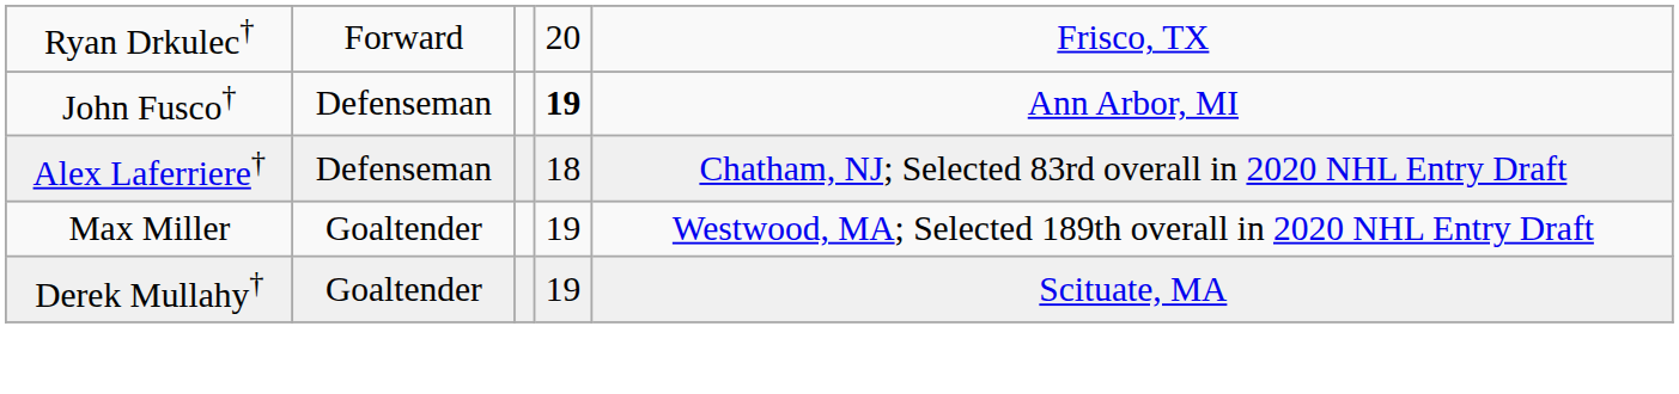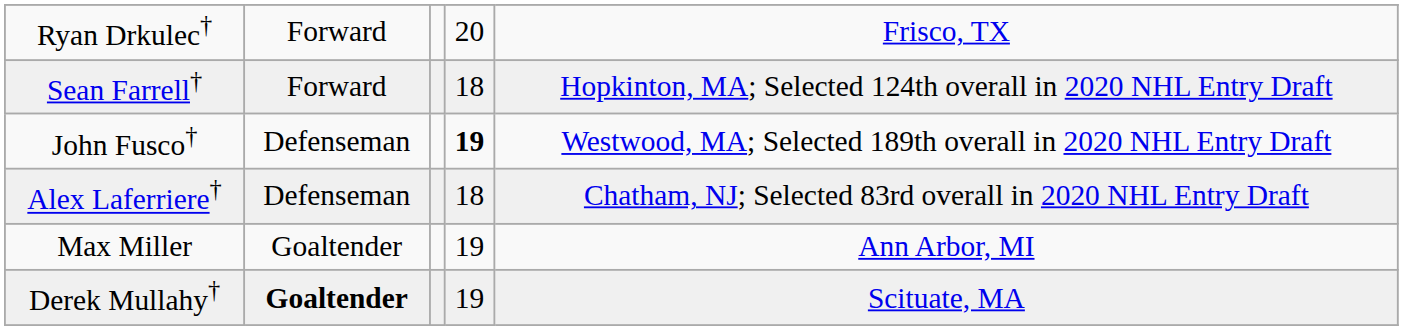+ row: Sean Farrell† | Forward | 18 | Hopkinton, MA; Selected 124th overall in 2020 NHL Entry Draft
John Fusco† | column 5: Ann Arbor, MI -> Westwood, MA; Selected 189th overall in 2020 NHL Entry Draft
Max Miller | column 5: Westwood, MA; Selected 189th overall in 2020 NHL Entry Draft -> Ann Arbor, MI
Derek Mullahy† | column 2: normal -> bold
